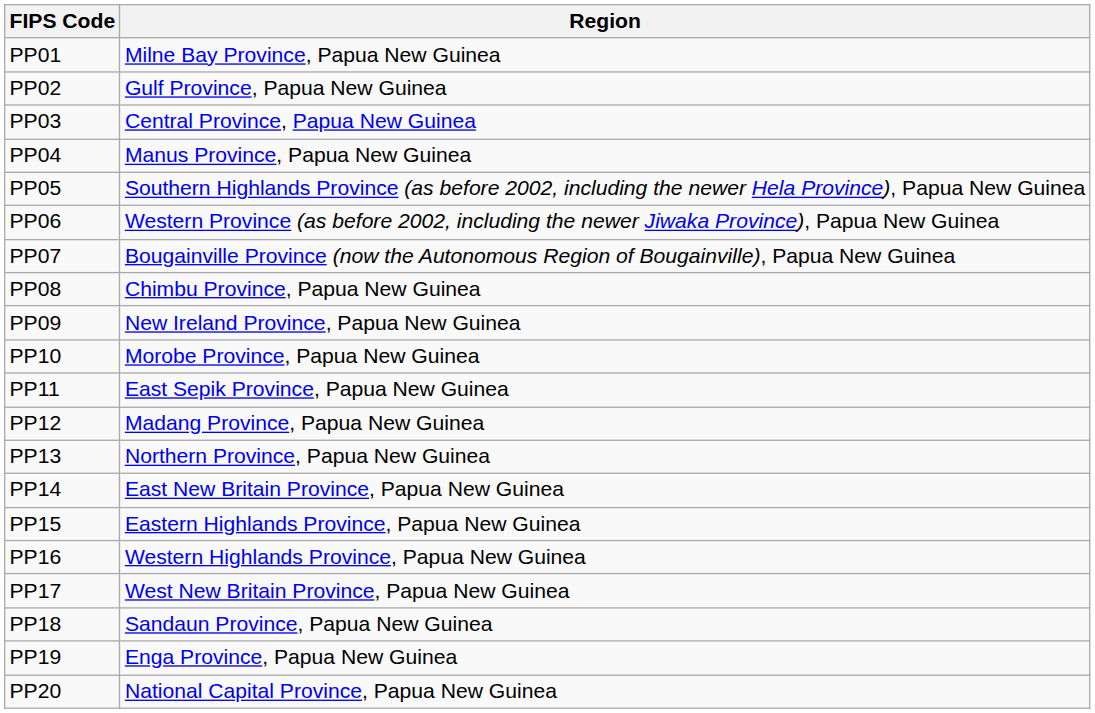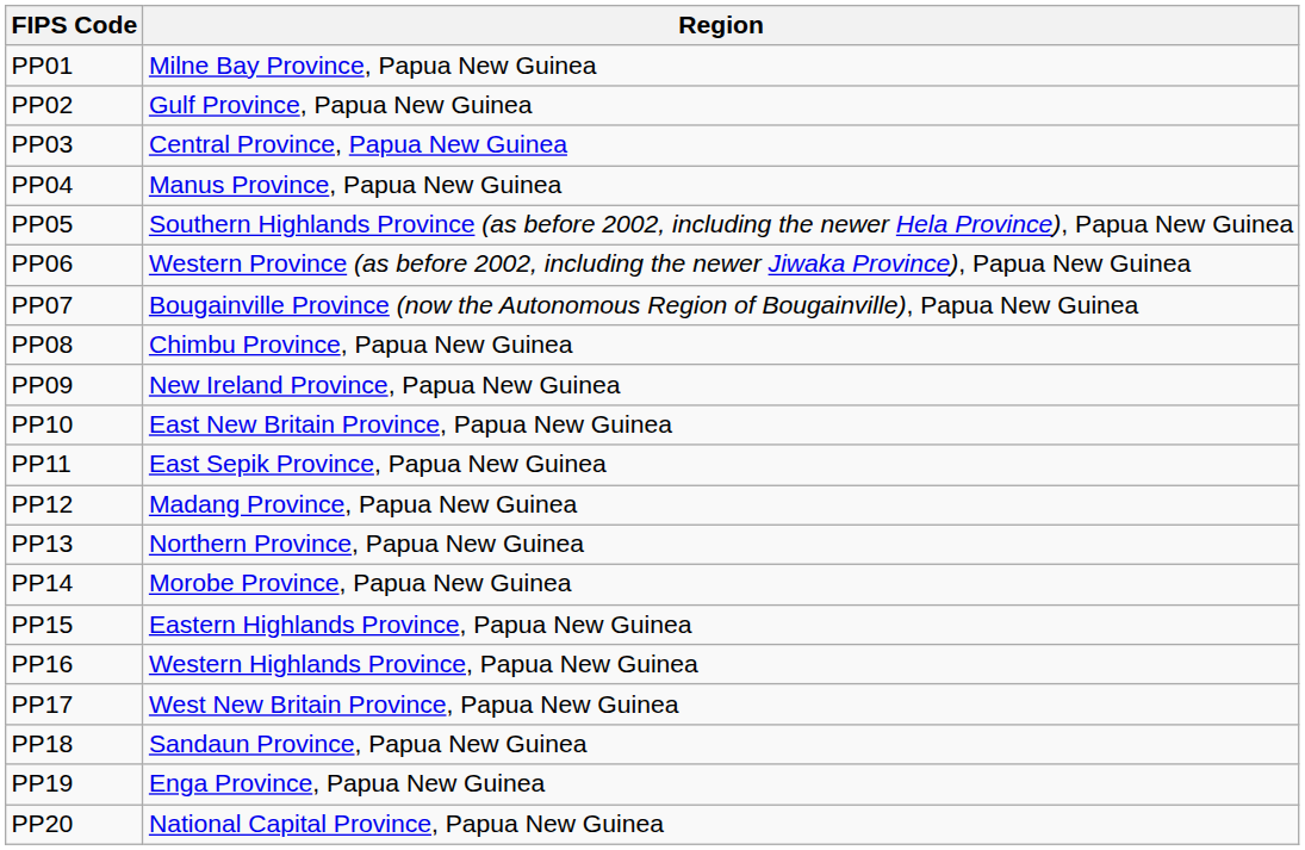PP10 | Region: Morobe Province, Papua New Guinea -> East New Britain Province, Papua New Guinea
PP14 | Region: East New Britain Province, Papua New Guinea -> Morobe Province, Papua New Guinea
